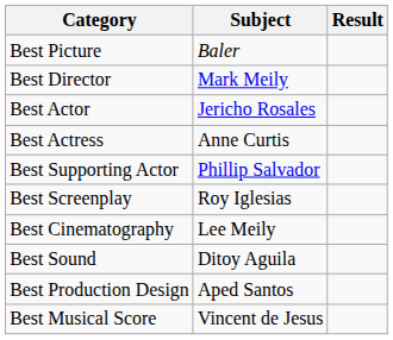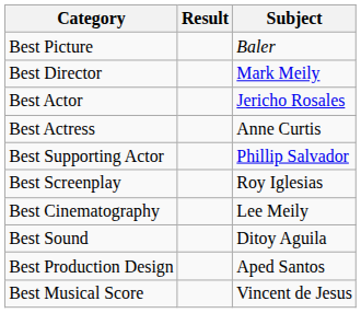columns swapped: Subject <-> Result
